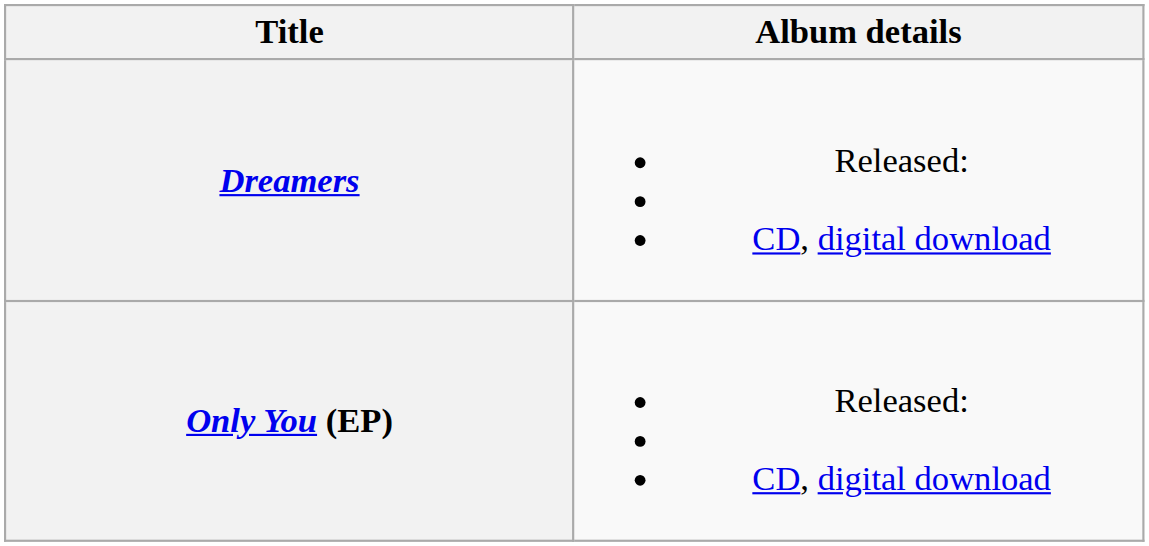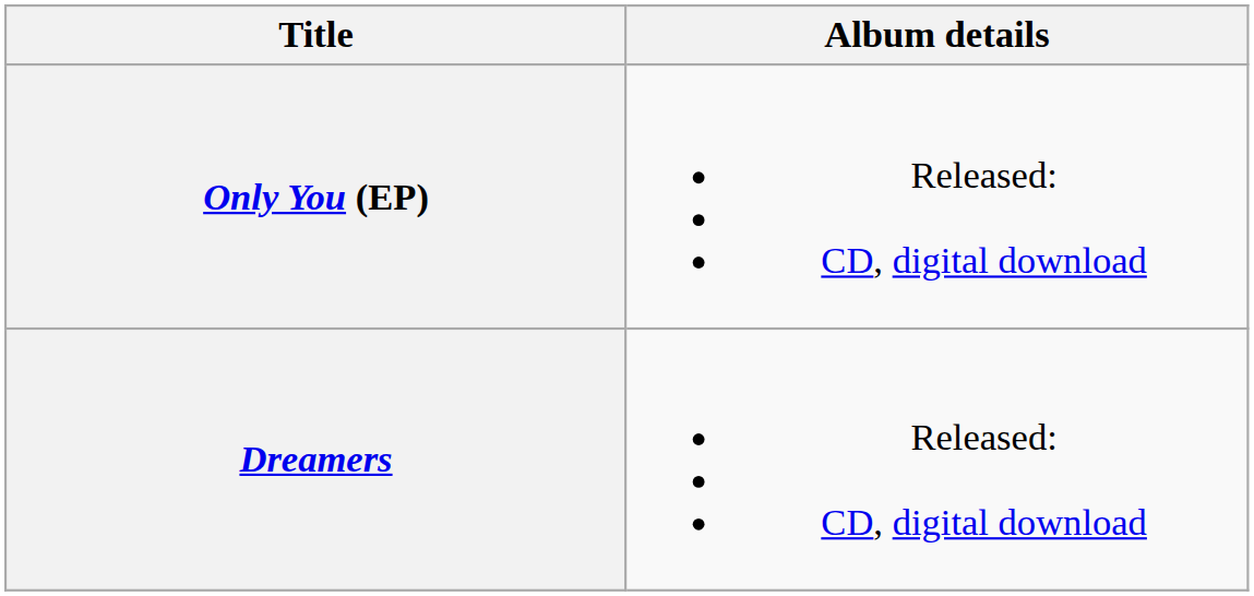rows swapped: Dreamers <-> Only You (EP)
